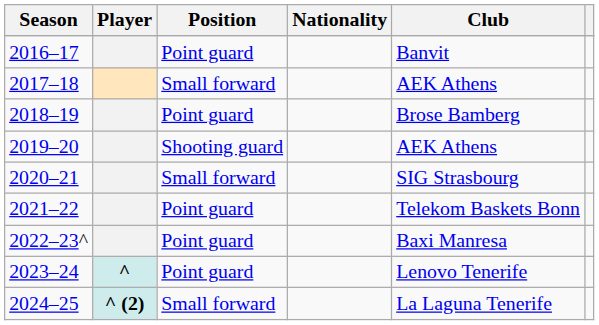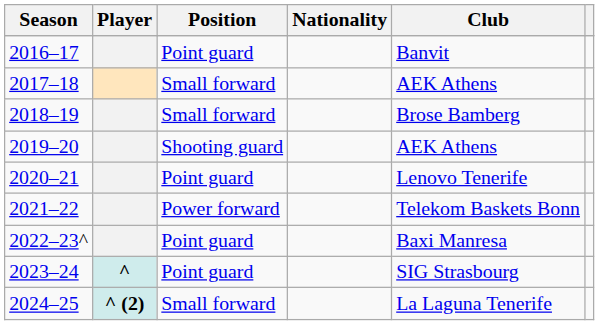2018–19 | Position: Point guard -> Small forward
2020–21 | Position: Small forward -> Point guard
2020–21 | Club: SIG Strasbourg -> Lenovo Tenerife
2021–22 | Position: Point guard -> Power forward
2023–24 | Club: Lenovo Tenerife -> SIG Strasbourg
